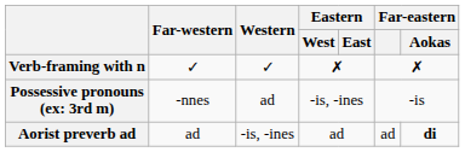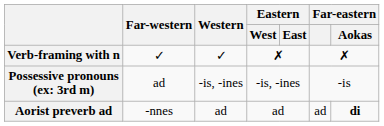Possessive pronouns (ex: 3rd m) | Far-western: -nnes -> ad
Possessive pronouns (ex: 3rd m) | Western: ad -> -is, -ines
Aorist preverb ad | Far-western: ad -> -nnes
Aorist preverb ad | Western: -is, -ines -> ad
